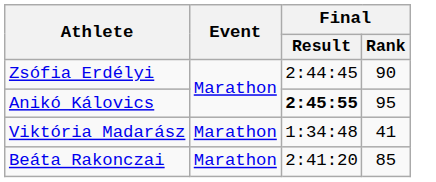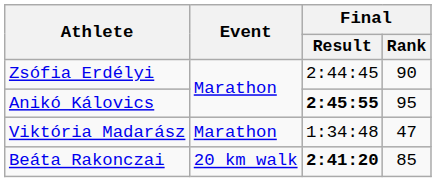Viktória Madarász | Final / Rank: 41 -> 47
Beáta Rakonczai | Event: Marathon -> 20 km walk
Beáta Rakonczai | Final / Result: normal -> bold
